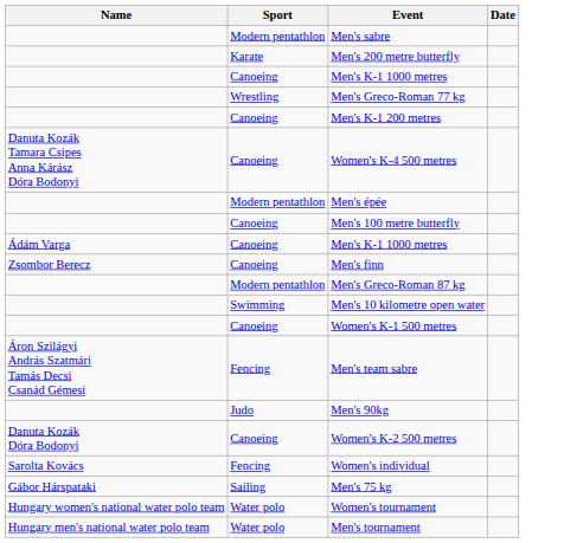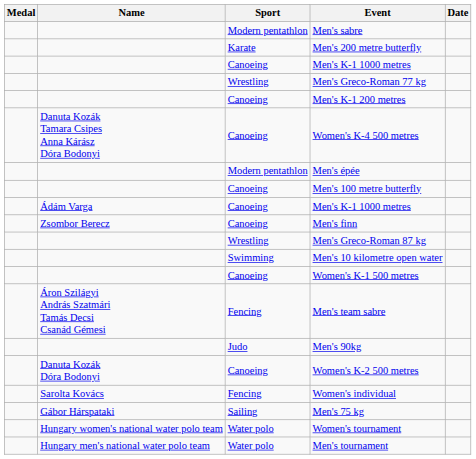+ column: Medal
Men's Greco-Roman 87 kg | Sport: Modern pentathlon -> Wrestling
